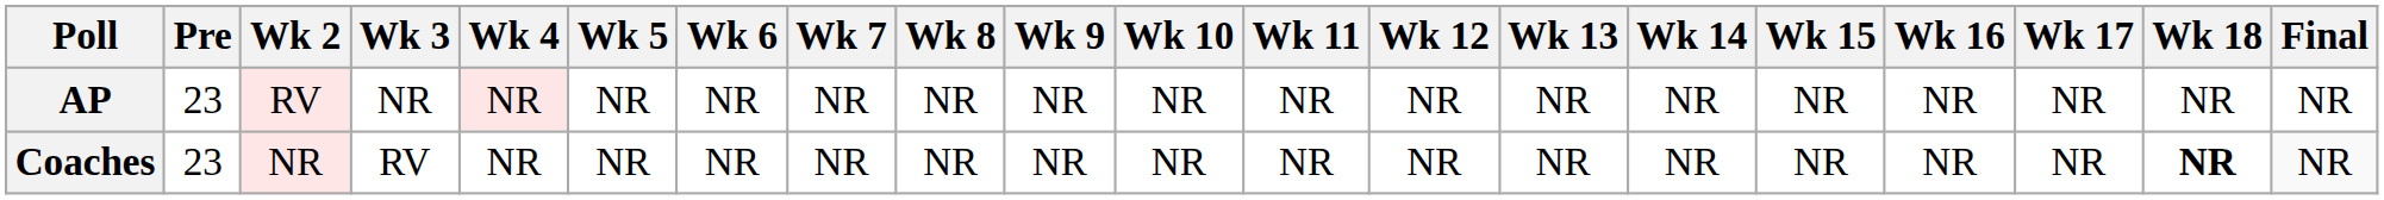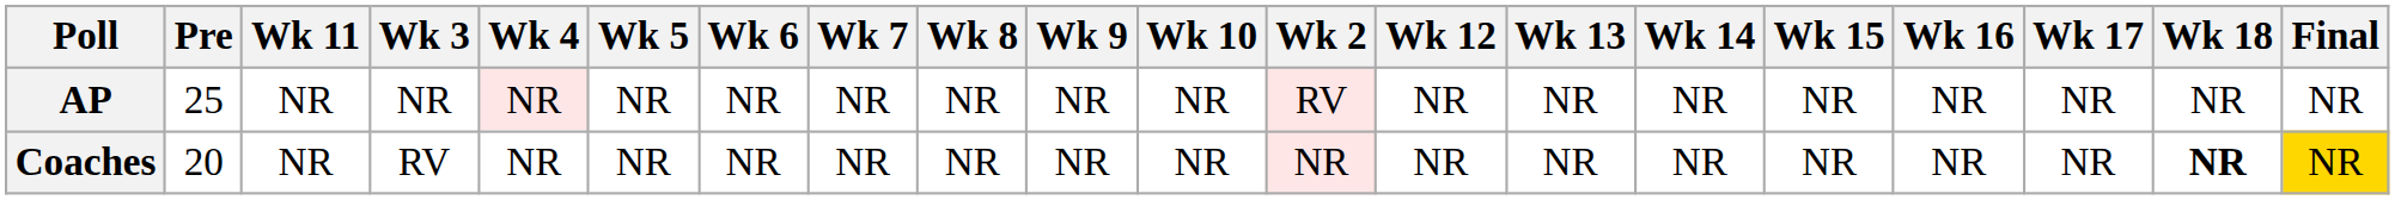columns swapped: Wk 2 <-> Wk 11
AP | Pre: 23 -> 25
Coaches | Pre: 23 -> 20
Coaches | Final: no background -> gold background
